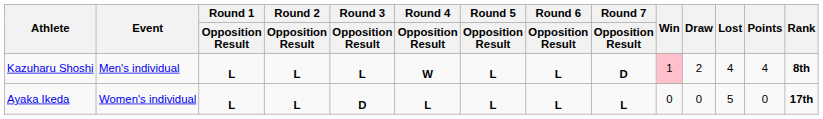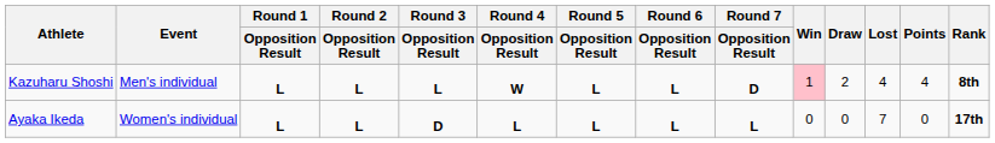Ayaka Ikeda | Lost: 5 -> 7
